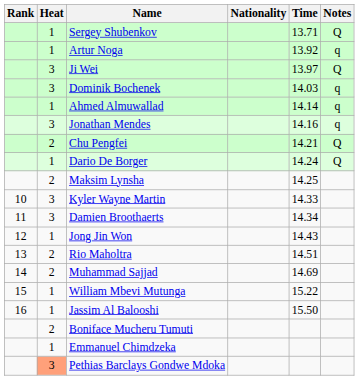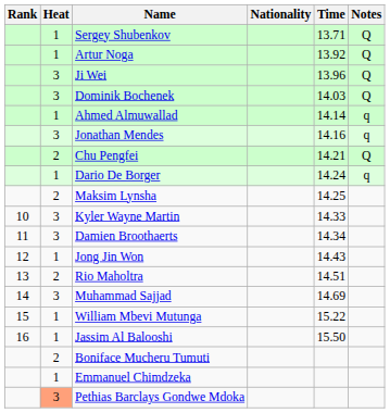Artur Noga | Notes: q -> Q
Ji Wei | Time: 13.97 -> 13.96
Dominik Bochenek | Notes: q -> Q
Dario De Borger | Notes: Q -> q
Muhammad Sajjad | Heat: 2 -> 3
